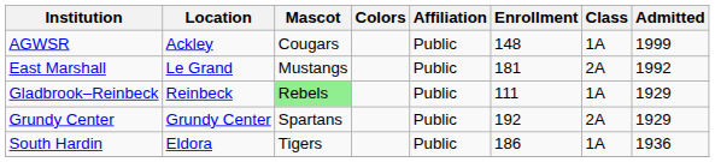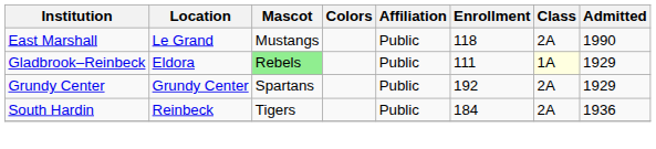- row: AGWSR | Ackley | Cougars | Public | 148 | 1A | 1999
East Marshall | Enrollment: 181 -> 118
East Marshall | Admitted: 1992 -> 1990
Gladbrook–Reinbeck | Location: Reinbeck -> Eldora
Gladbrook–Reinbeck | Class: no background -> lightyellow background
South Hardin | Location: Eldora -> Reinbeck
South Hardin | Enrollment: 186 -> 184
South Hardin | Class: 1A -> 2A
